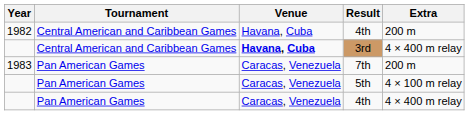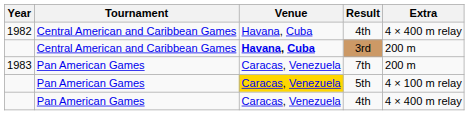1982 / 4th | Extra: 200 m -> 4 × 400 m relay
3rd | Extra: 4 × 400 m relay -> 200 m
5th | Venue: no background -> gold background
